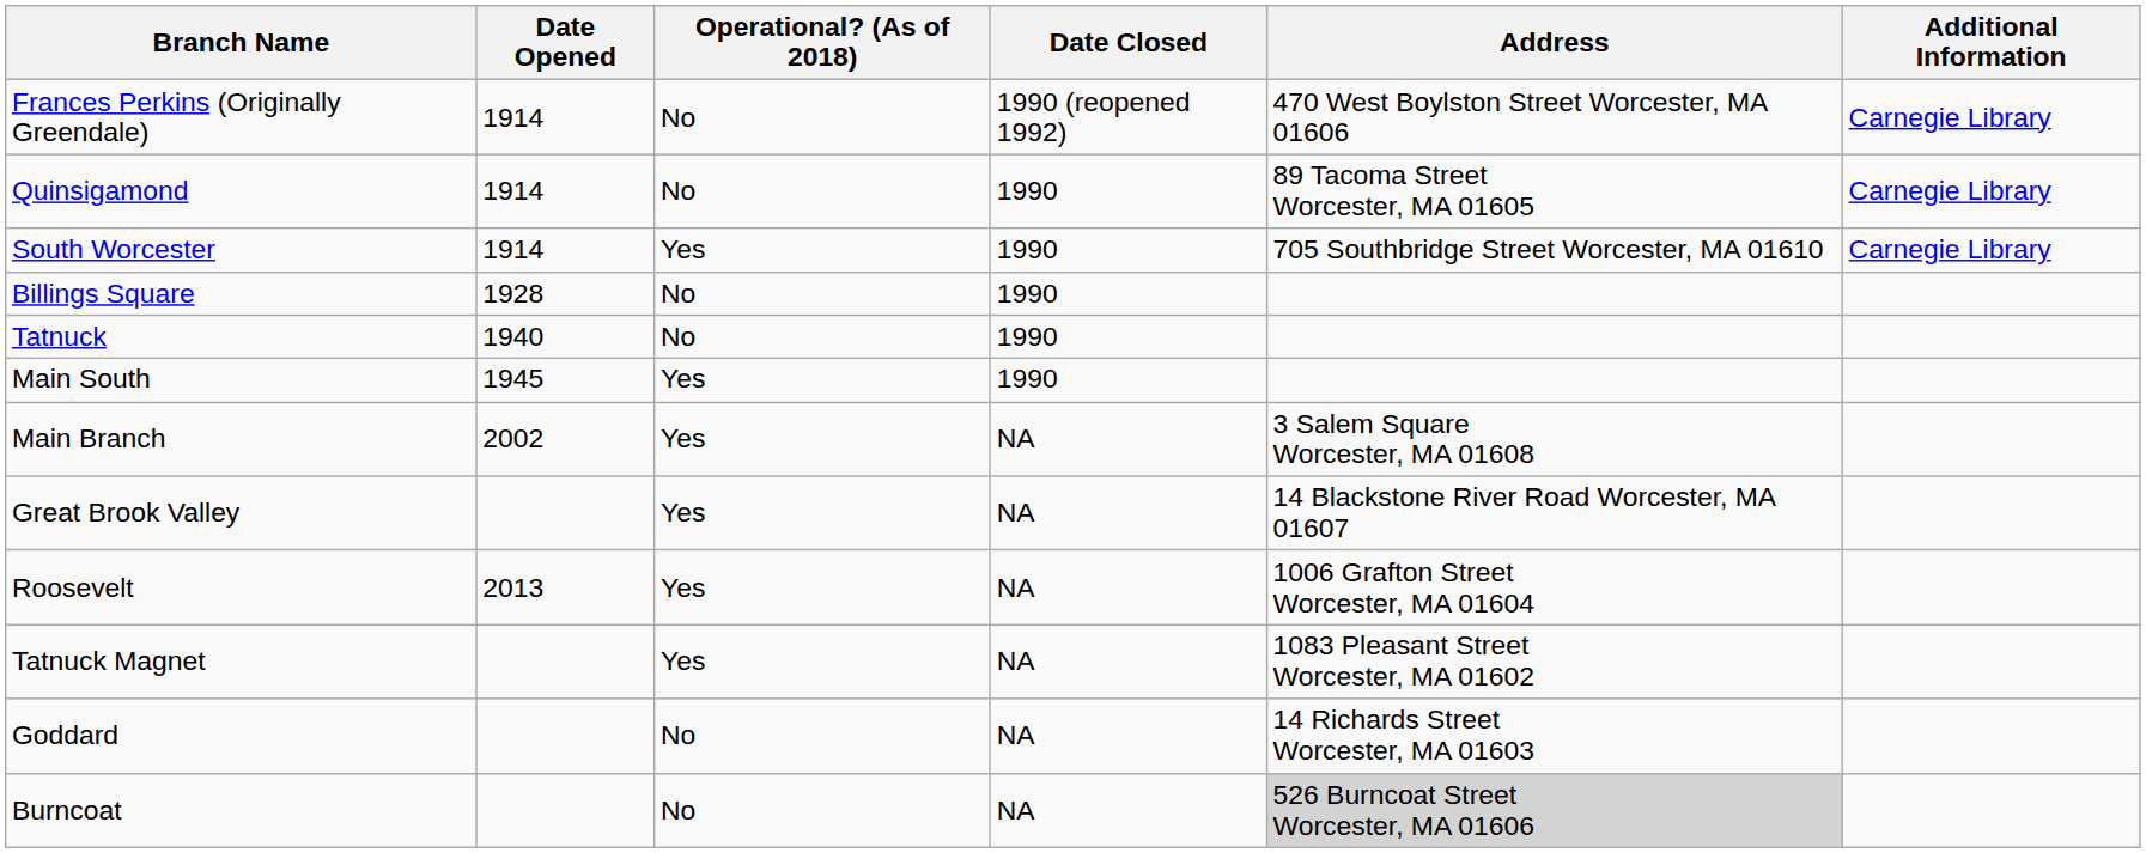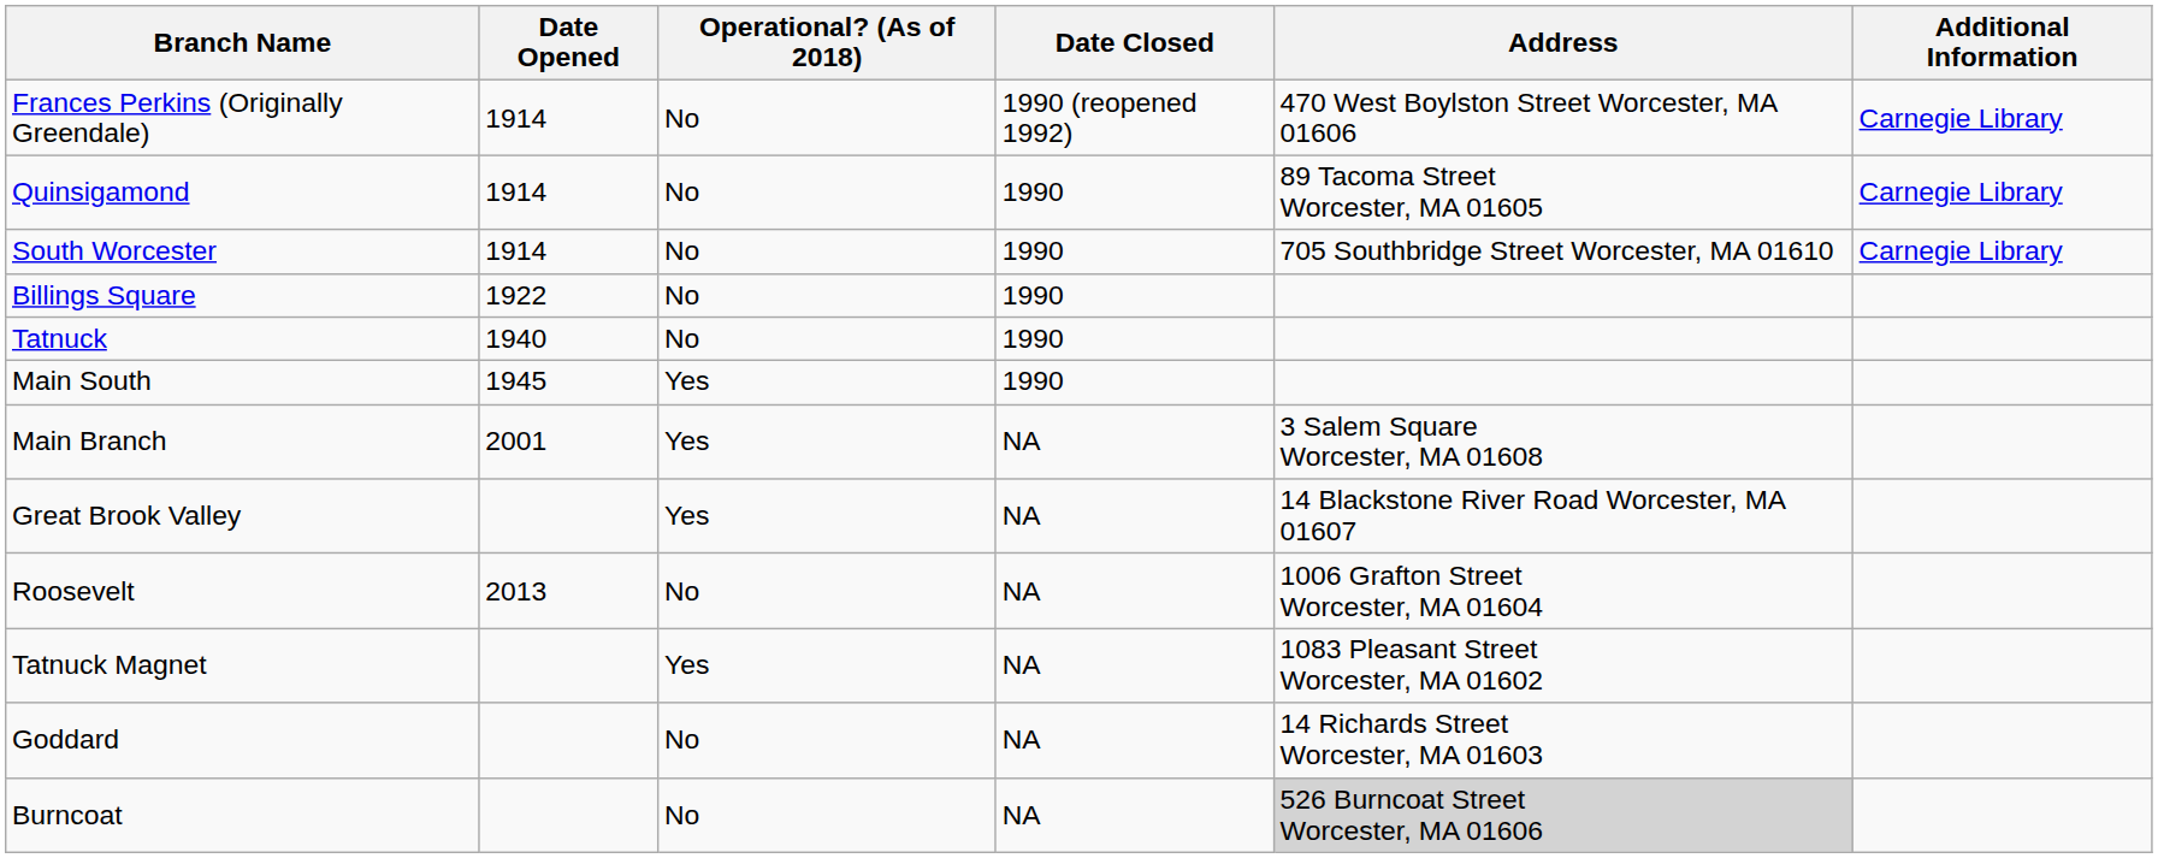South Worcester | Operational? (As of 2018): Yes -> No
Billings Square | Date Opened: 1928 -> 1922
Main Branch | Date Opened: 2002 -> 2001
Roosevelt | Operational? (As of 2018): Yes -> No
